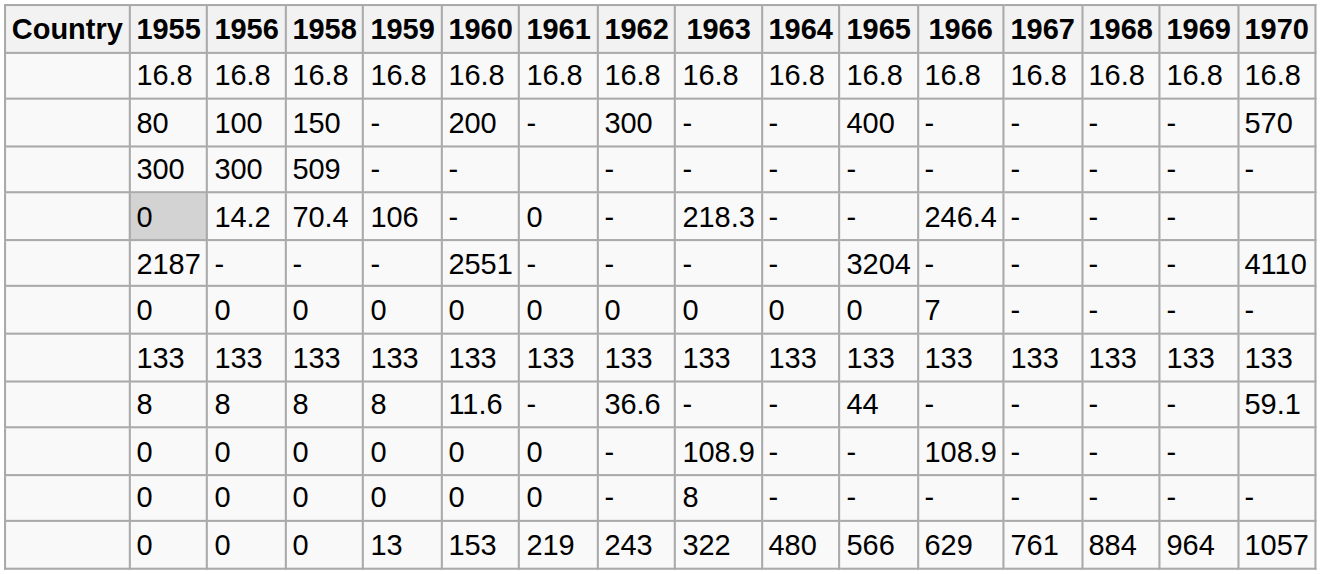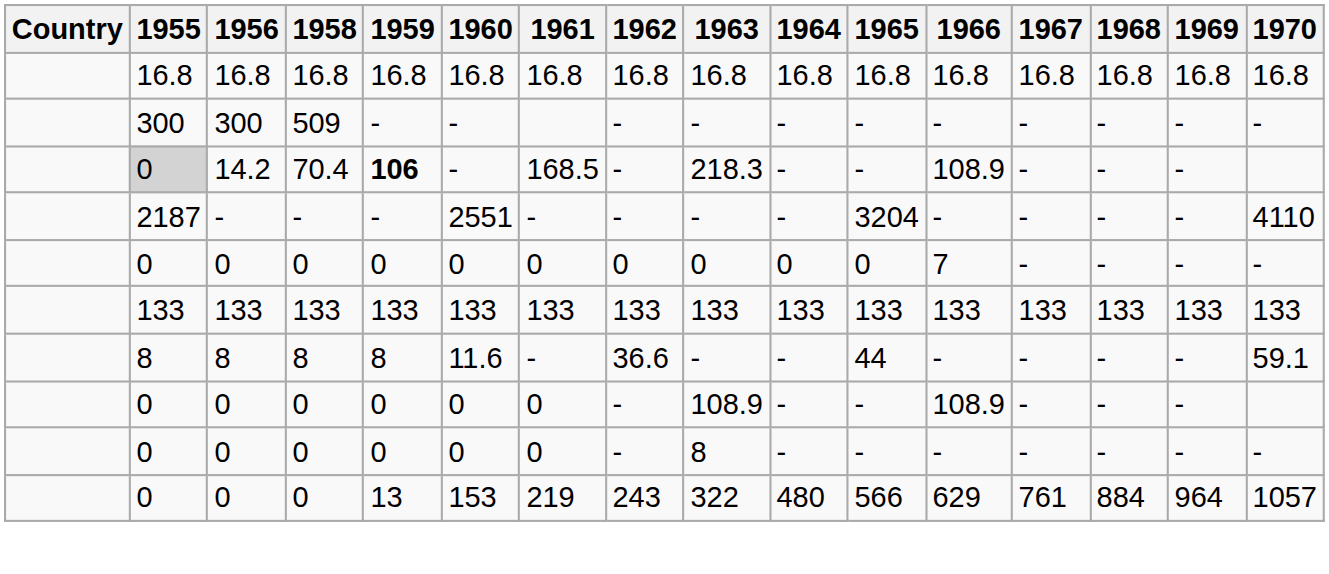- row: 80 | 100 | 150 | - | 200 | - | 300 | - | - | 400 | - | - | - | - | 570
14.2 | 1959: normal -> bold
14.2 | 1961: 0 -> 168.5
14.2 | 1966: 246.4 -> 108.9
